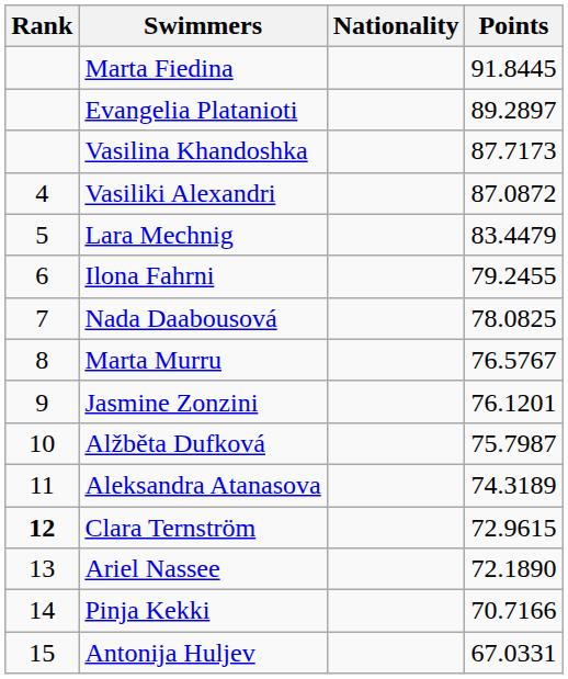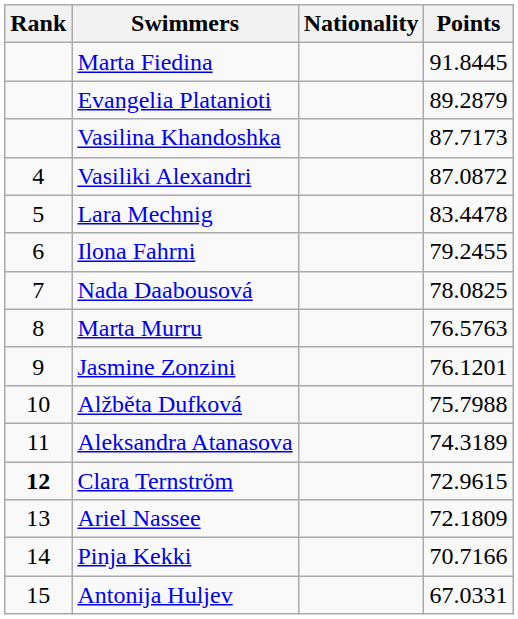Evangelia Platanioti | Points: 89.2897 -> 89.2879
Lara Mechnig | Points: 83.4479 -> 83.4478
Marta Murru | Points: 76.5767 -> 76.5763
Alžběta Dufková | Points: 75.7987 -> 75.7988
Ariel Nassee | Points: 72.1890 -> 72.1809
